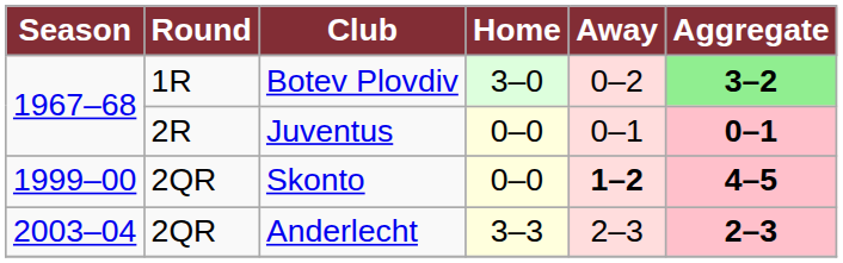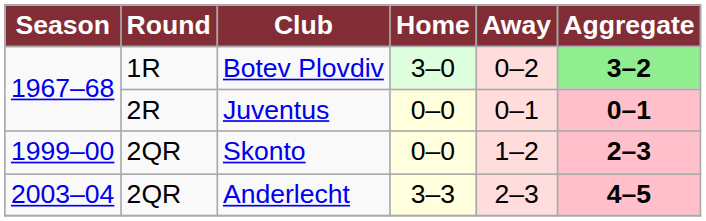Skonto | Away: bold -> normal
Skonto | Aggregate: 4–5 -> 2–3
Anderlecht | Aggregate: 2–3 -> 4–5
